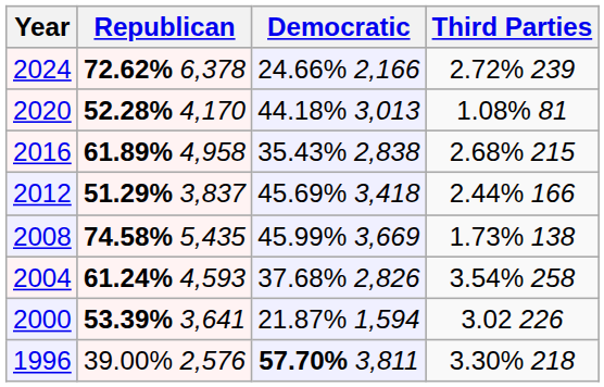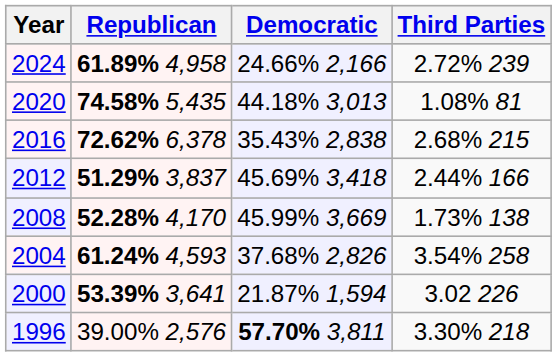2024 | Republican: 72.62% 6,378 -> 61.89% 4,958
2020 | Republican: 52.28% 4,170 -> 74.58% 5,435
2016 | Republican: 61.89% 4,958 -> 72.62% 6,378
2008 | Republican: 74.58% 5,435 -> 52.28% 4,170
